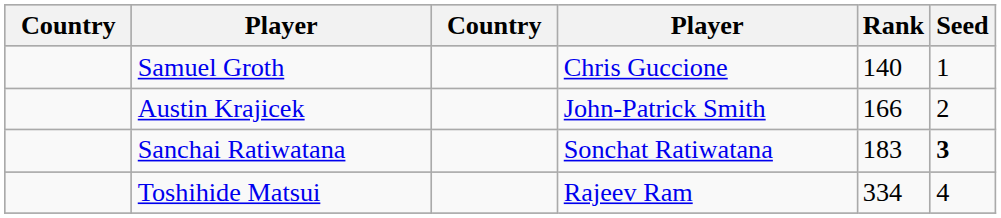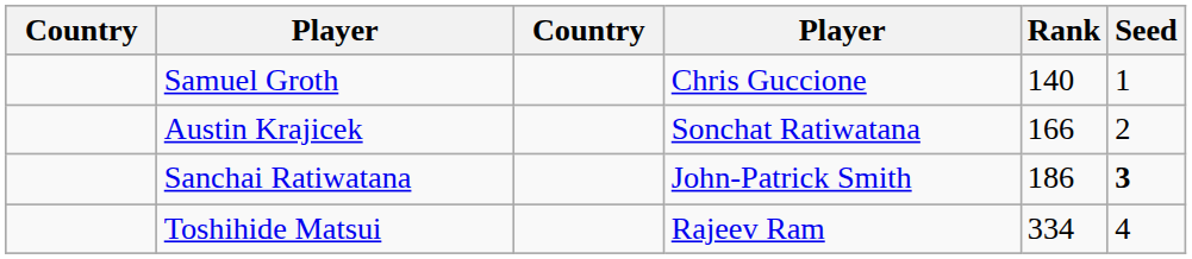Austin Krajicek | column 4: John-Patrick Smith -> Sonchat Ratiwatana
Sanchai Ratiwatana | column 4: Sonchat Ratiwatana -> John-Patrick Smith
Sanchai Ratiwatana | Rank: 183 -> 186
